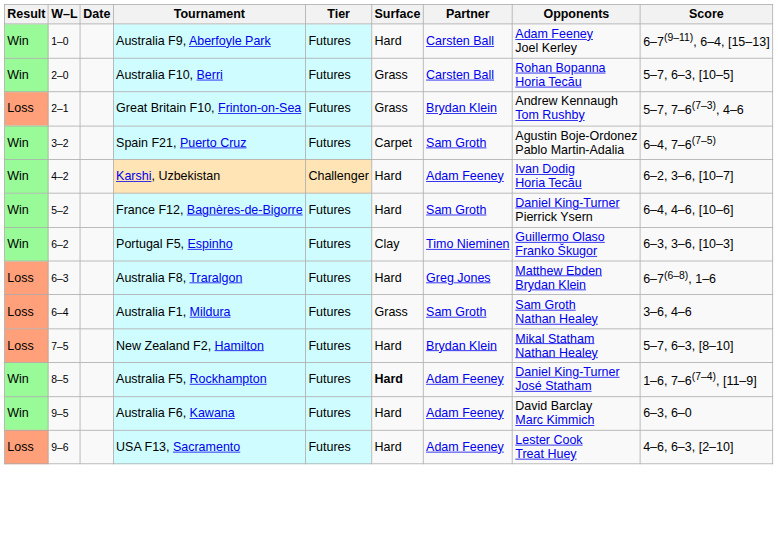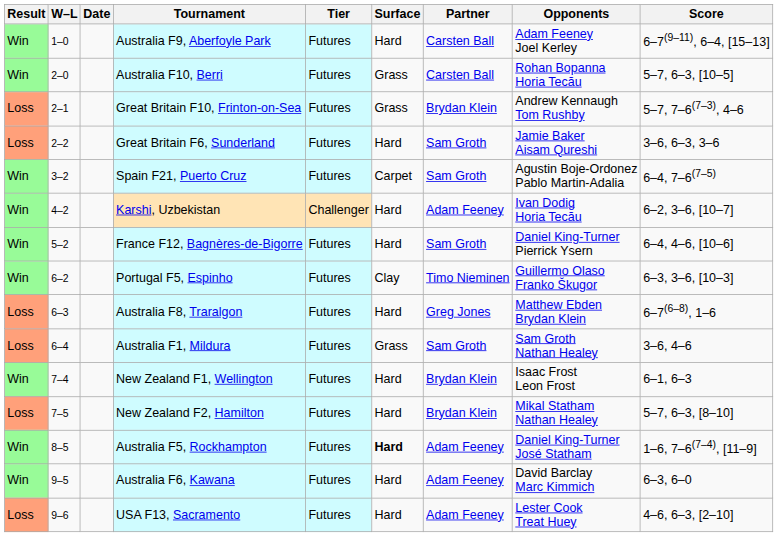+ row: Loss | 2–2 | Great Britain F6, Sunderland | Futures | Hard | Sam Groth | Jamie Baker Aisam Qureshi | 3–6, 6–3, 3–6
+ row: Win | 7–4 | New Zealand F1, Wellington | Futures | Hard | Brydan Klein | Isaac Frost Leon Frost | 6–1, 6–3
